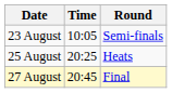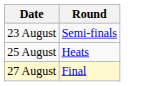- column: Time | 10:05 | 20:25 | 20:45
